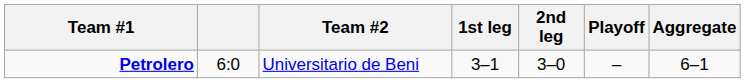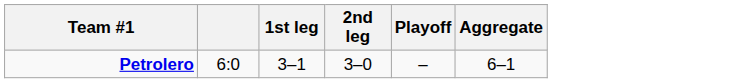- column: Team #2 | Universitario de Beni
